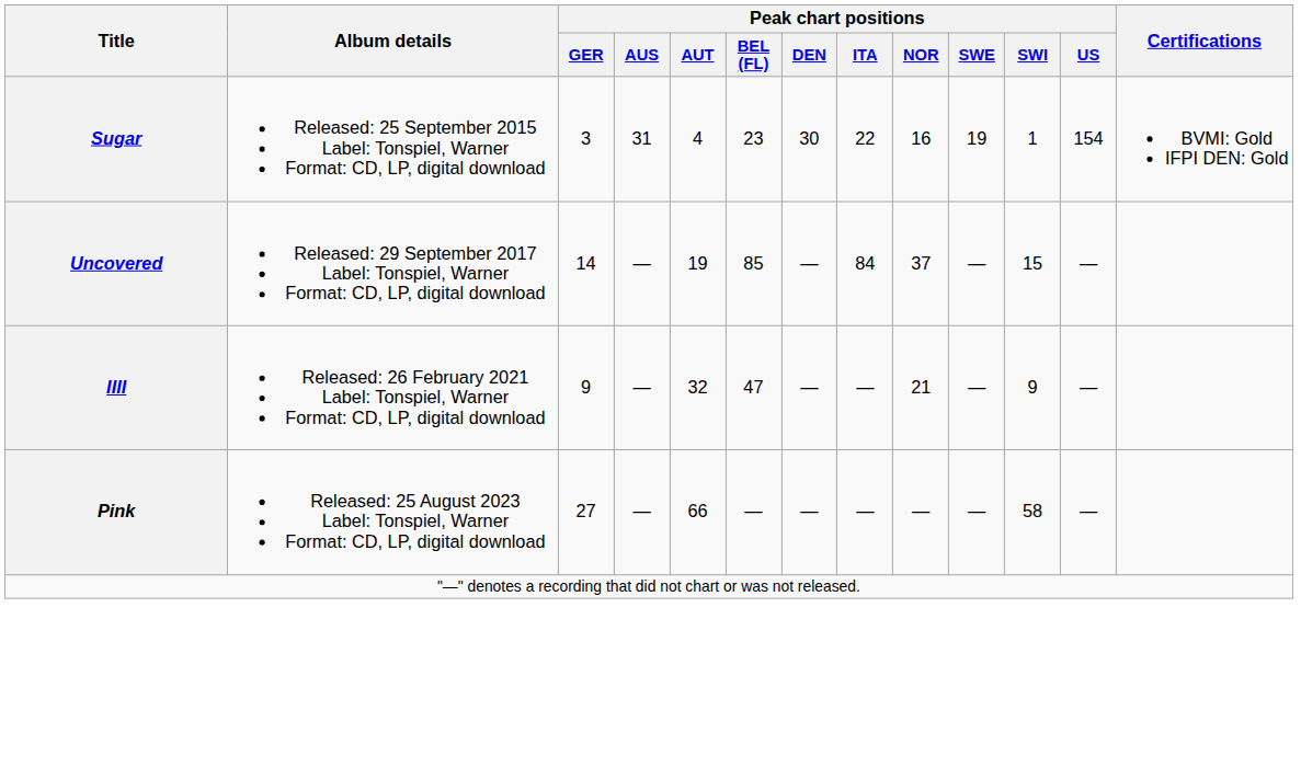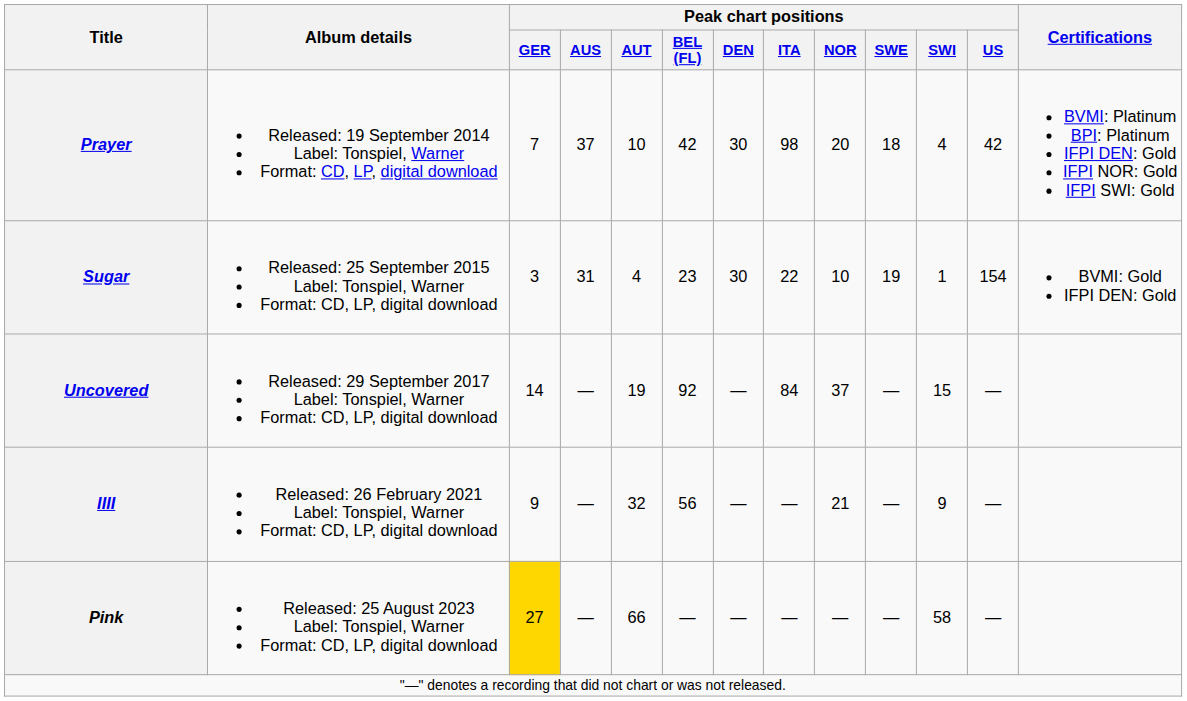+ row: Prayer | Released: 19 September 2014 Label: Tonspiel, Warner Format: CD, LP, digital download | 7 | 37 | 10 | 42 | 30 | 98 | 20 | 18 | 4 | 42 | BVMI: Platinum BPI: Platinum IFPI DEN: Gold IFPI NOR: Gold IFPI SWI: Gold
Sugar | Peak chart positions / NOR: 16 -> 10
Uncovered | Peak chart positions / BEL (FL): 85 -> 92
IIII | Peak chart positions / BEL (FL): 47 -> 56
Pink | Peak chart positions / GER: no background -> gold background
